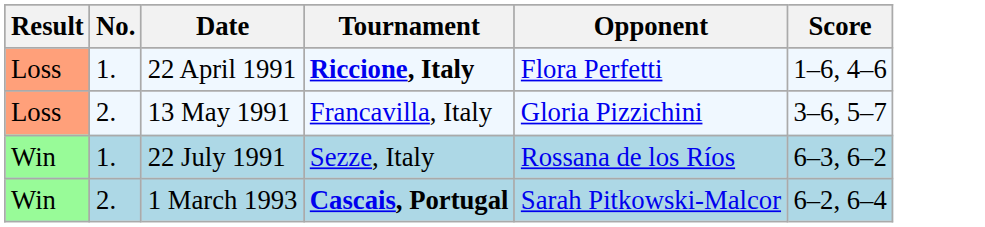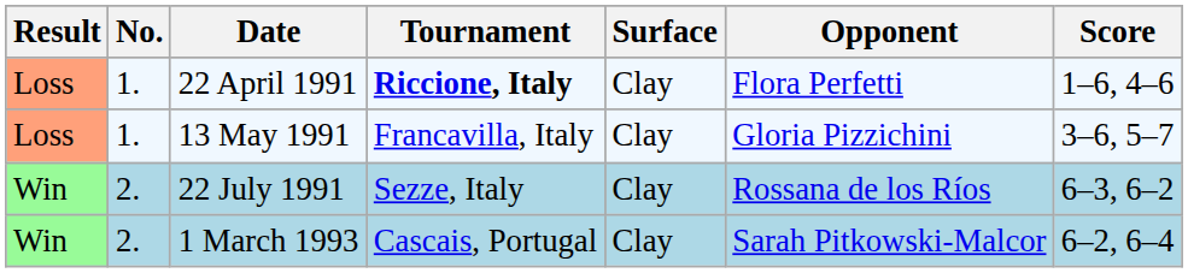+ column: Surface | Clay | Clay | Clay | Clay
13 May 1991 | No.: 2. -> 1.
22 July 1991 | No.: 1. -> 2.
1 March 1993 | Tournament: bold -> normal
